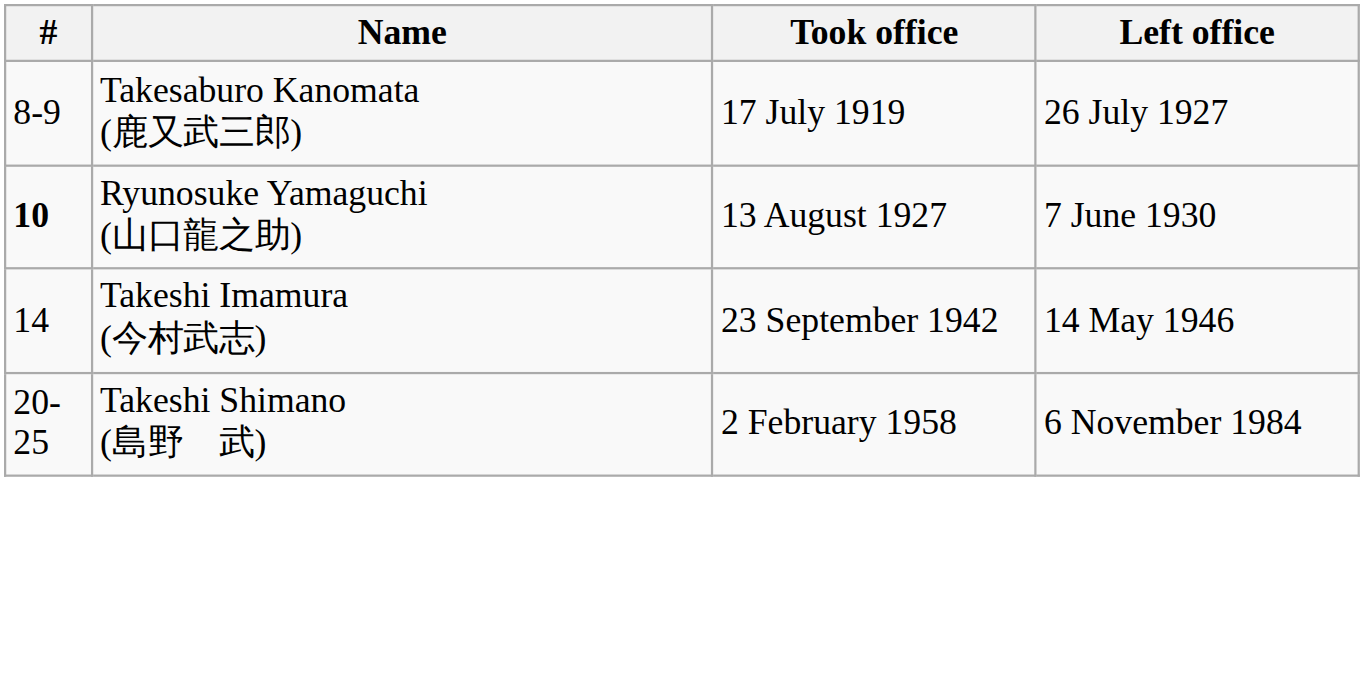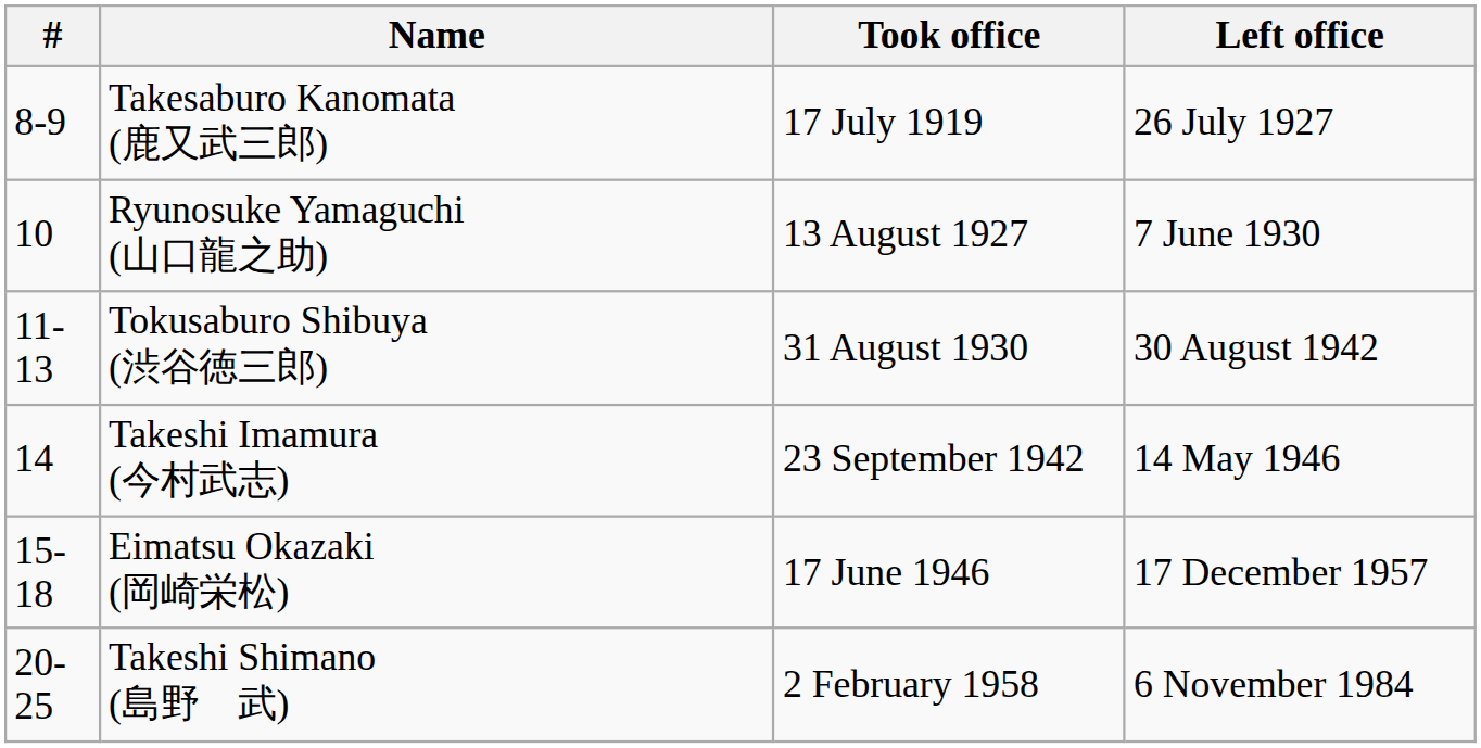Ryunosuke Yamaguchi (山口龍之助) | #: bold -> normal
+ row: 11-13 | Tokusaburo Shibuya (渋谷徳三郎) | 31 August 1930 | 30 August 1942
+ row: 15-18 | Eimatsu Okazaki (岡崎栄松) | 17 June 1946 | 17 December 1957
